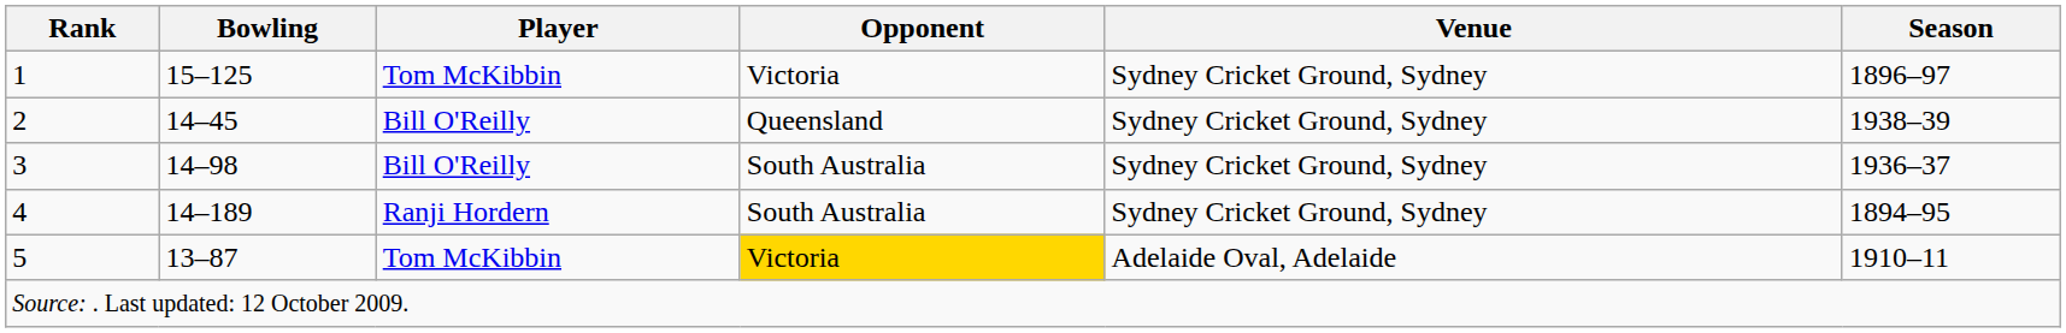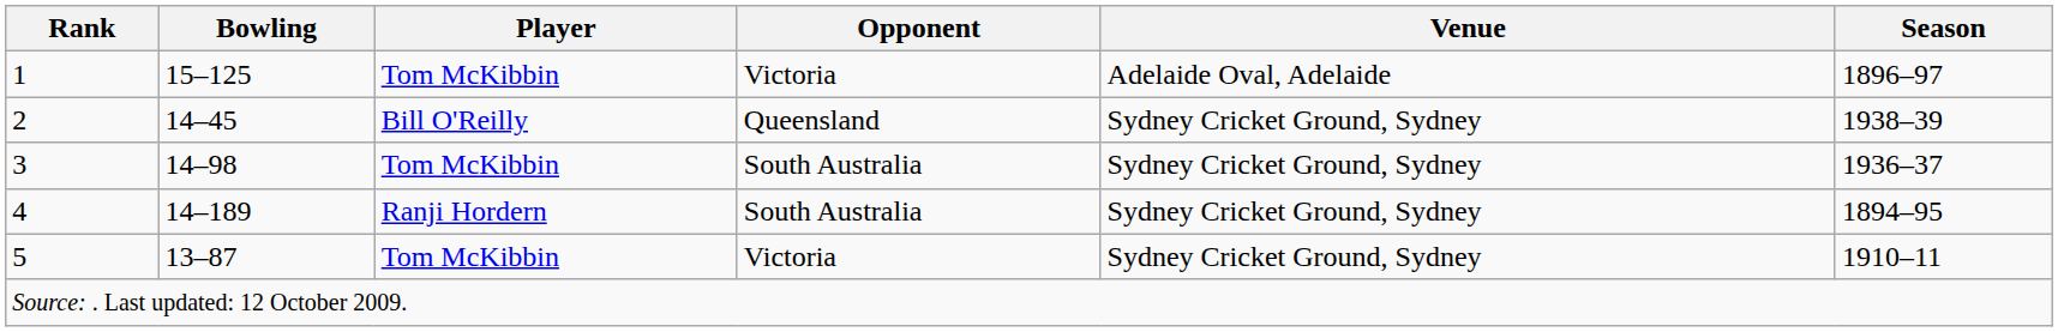1 | Venue: Sydney Cricket Ground, Sydney -> Adelaide Oval, Adelaide
3 | Player: Bill O'Reilly -> Tom McKibbin
5 | Opponent: gold background -> no background
5 | Venue: Adelaide Oval, Adelaide -> Sydney Cricket Ground, Sydney
